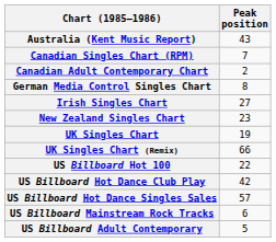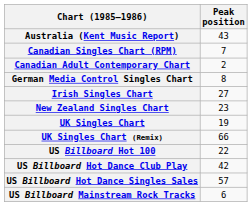- row: US Billboard Adult Contemporary | 5
